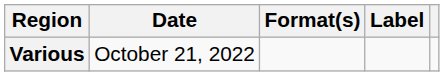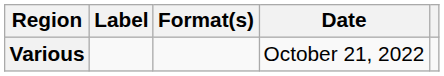columns swapped: Date <-> Label
